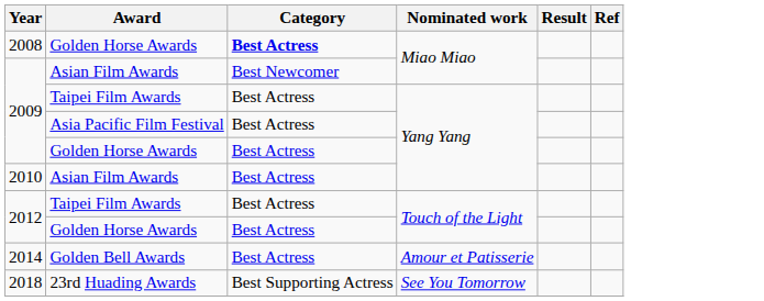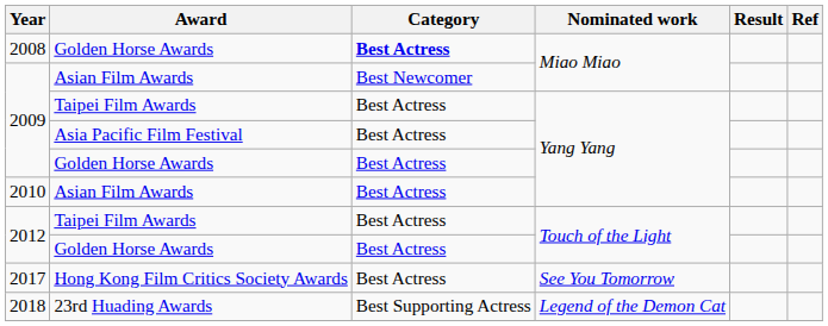- row: 2014 | Golden Bell Awards | Best Actress | Amour et Patisserie
+ row: 2017 | Hong Kong Film Critics Society Awards | Best Actress | See You Tomorrow
2018 | Nominated work: See You Tomorrow -> Legend of the Demon Cat
